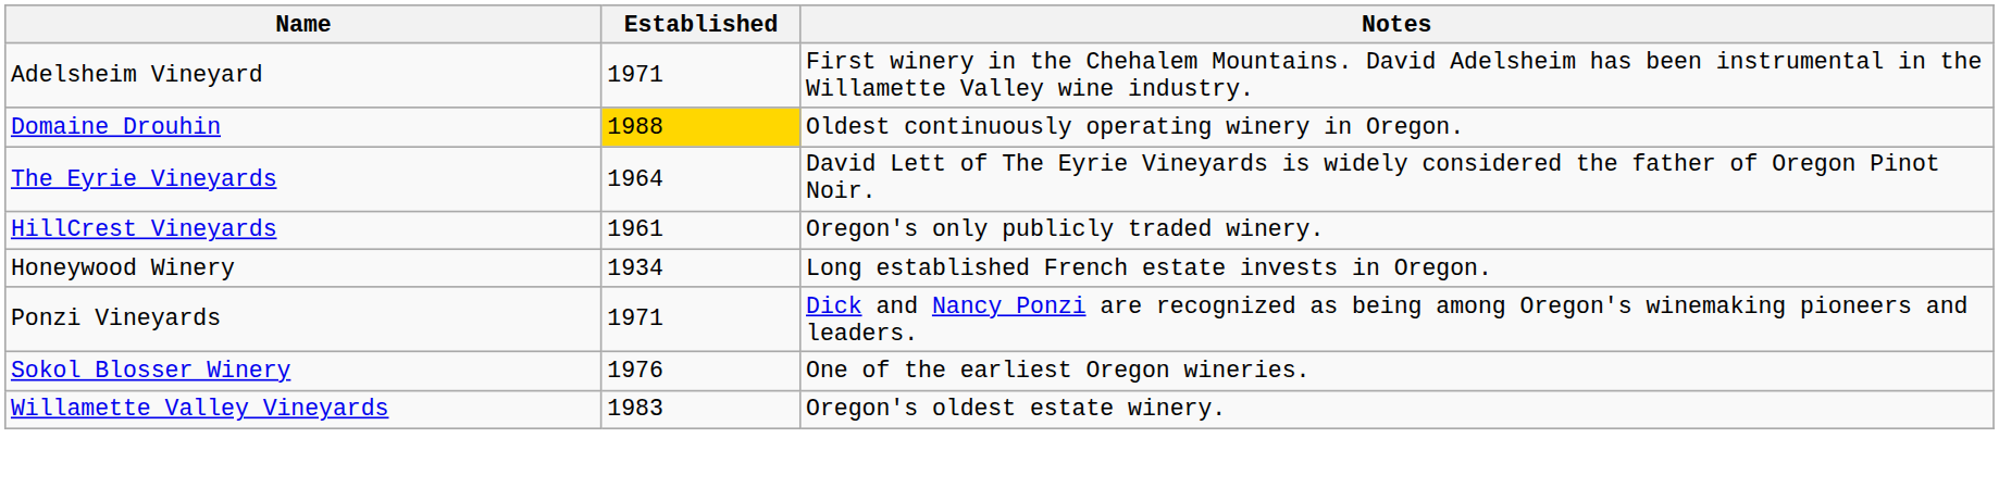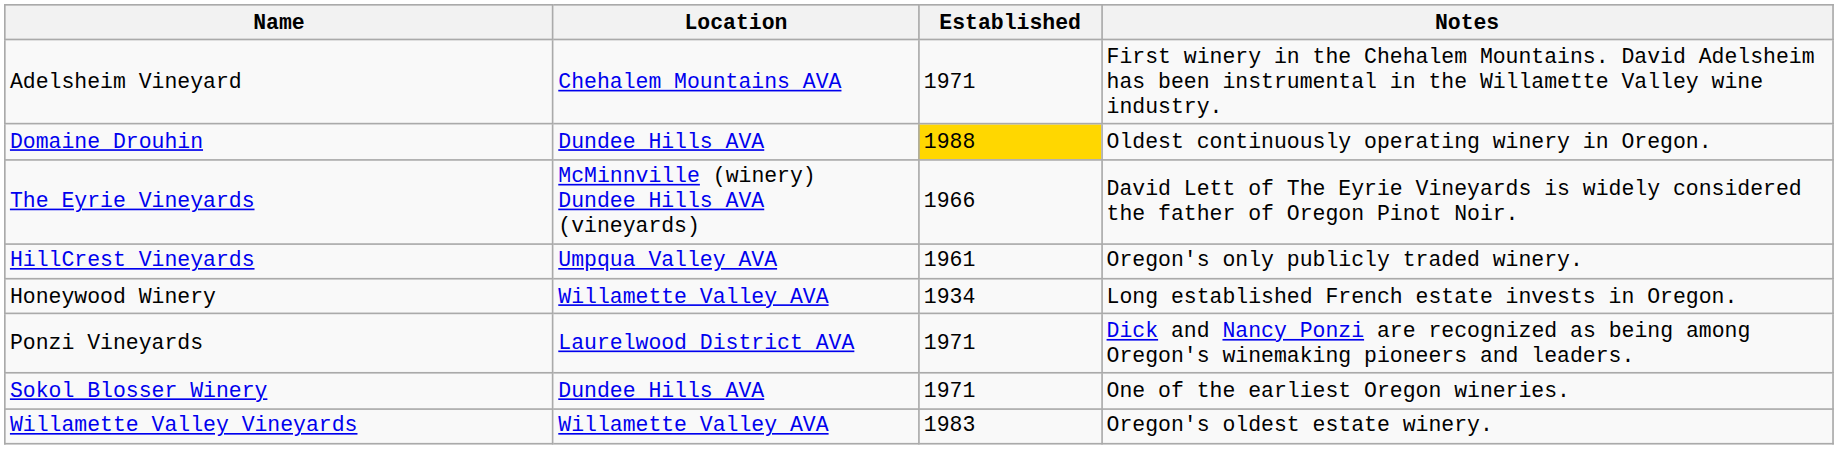+ column: Location | Chehalem Mountains AVA | Dundee Hills AVA | McMinnville (winery) Dundee Hills AVA (vineyards) | Umpqua Valley AVA | Willamette Valley AVA | Laurelwood District AVA | Dundee Hills AVA | Willamette Valley AVA
The Eyrie Vineyards | Established: 1964 -> 1966
Sokol Blosser Winery | Established: 1976 -> 1971
